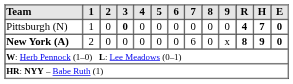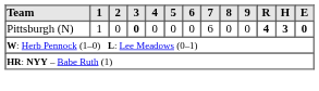Pittsburgh (N) | 7: 0 -> 6
Pittsburgh (N) | H: 7 -> 3
- row: New York (A) | 2 | 0 | 0 | 0 | 0 | 0 | 6 | 0 | x | 8 | 9 | 0
